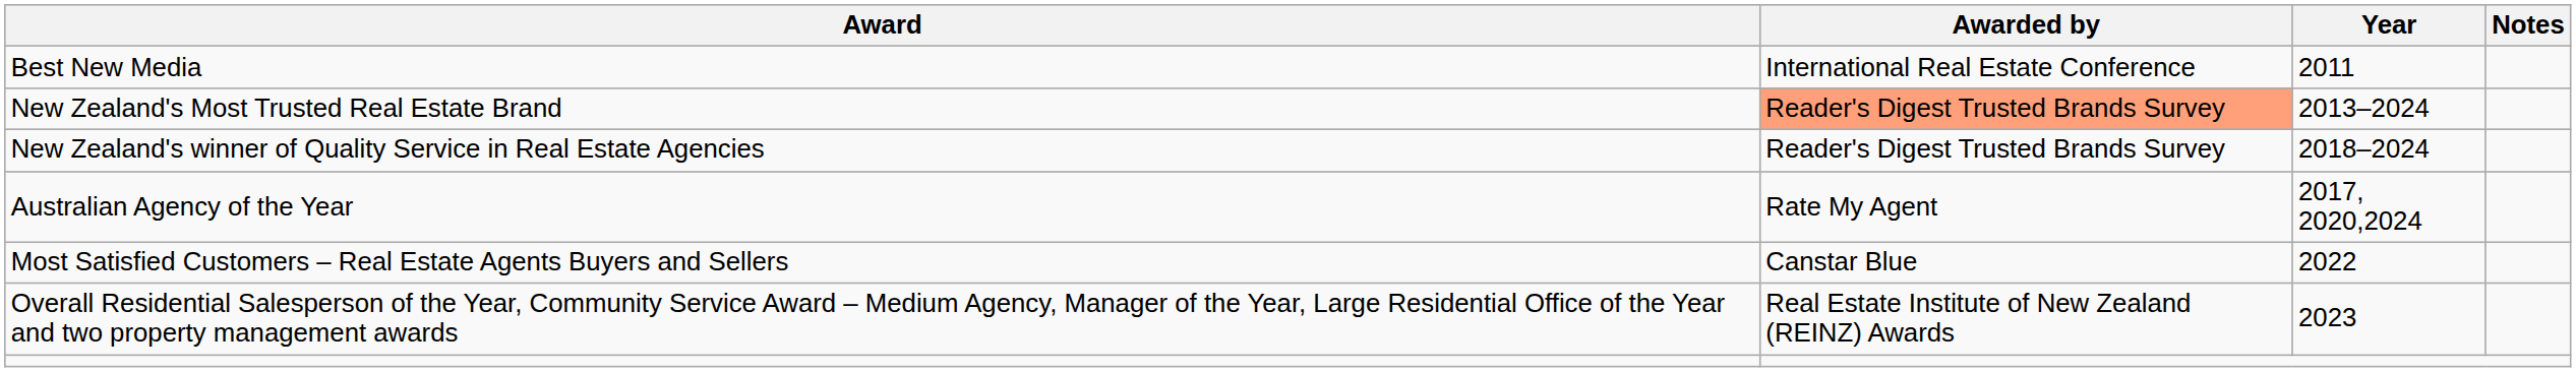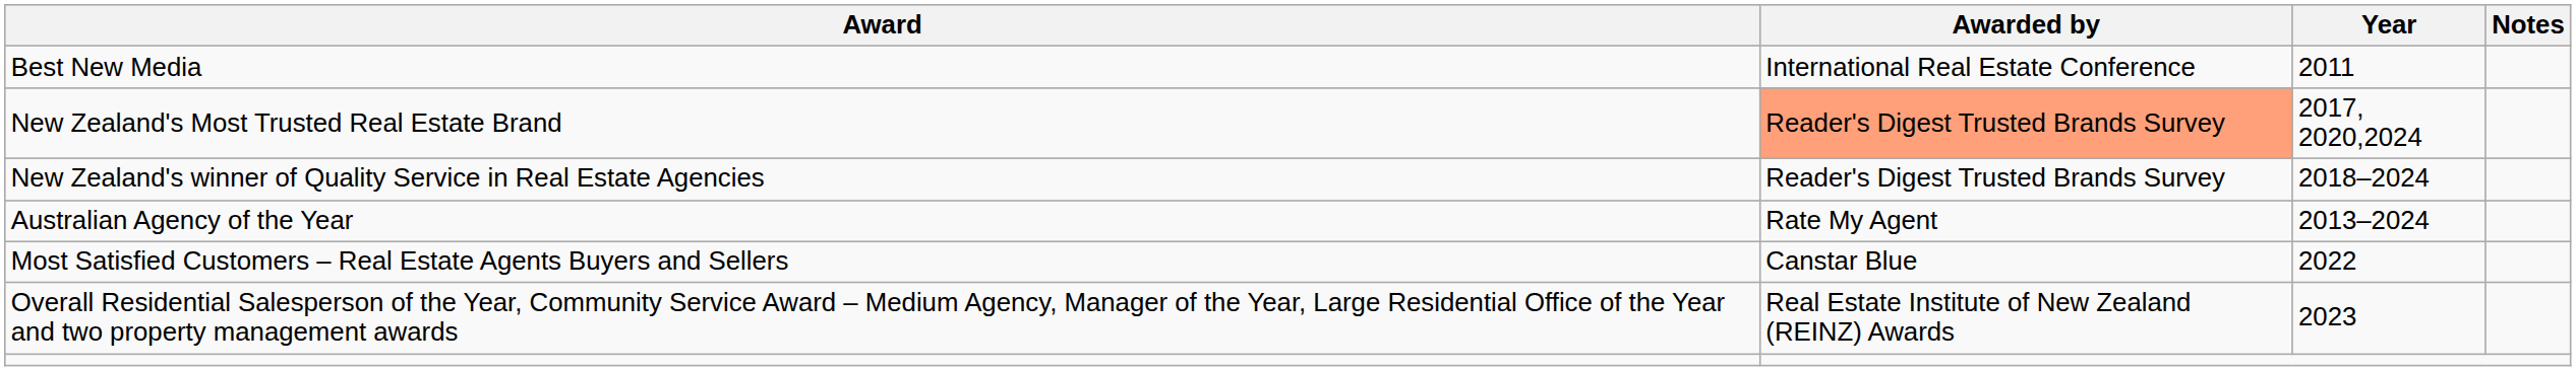New Zealand's Most Trusted Real Estate Brand | Year: 2013–2024 -> 2017, 2020,2024
Australian Agency of the Year | Year: 2017, 2020,2024 -> 2013–2024
